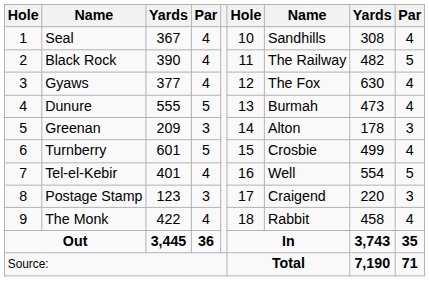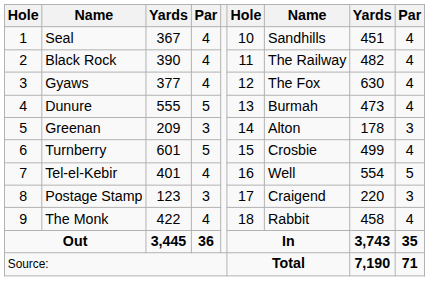Seal | column 8: 308 -> 451
Black Rock | column 9: 5 -> 4
